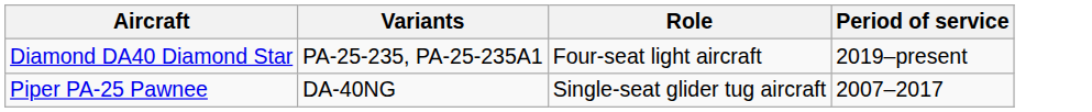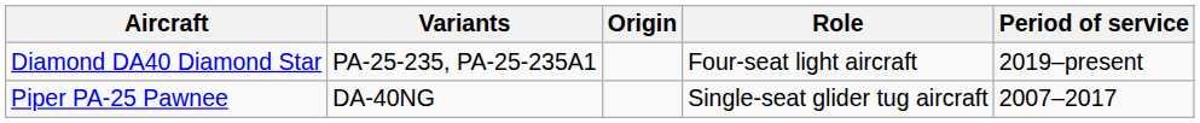+ column: Origin
